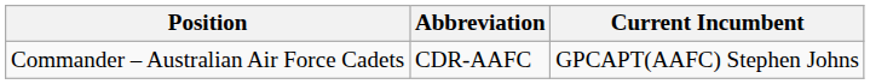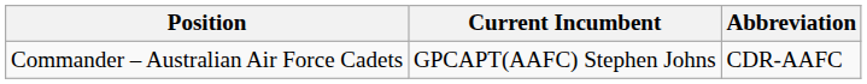columns swapped: Abbreviation <-> Current Incumbent
